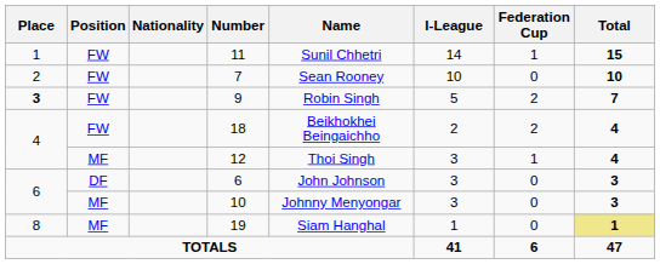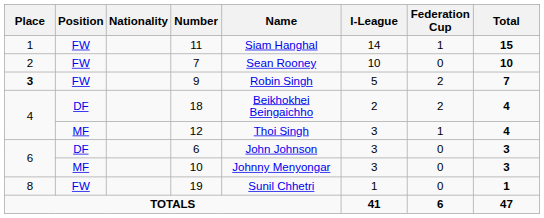11 | Name: Sunil Chhetri -> Siam Hanghal
18 | Position: FW -> DF
19 | Position: MF -> FW
19 | Name: Siam Hanghal -> Sunil Chhetri
19 | Total: khaki background -> no background
